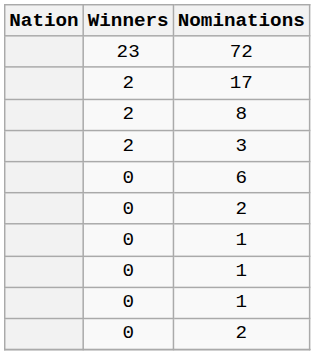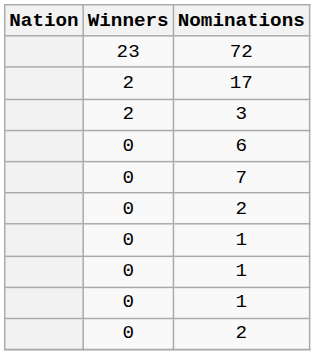- row: 2 | 8
+ row: 0 | 7
